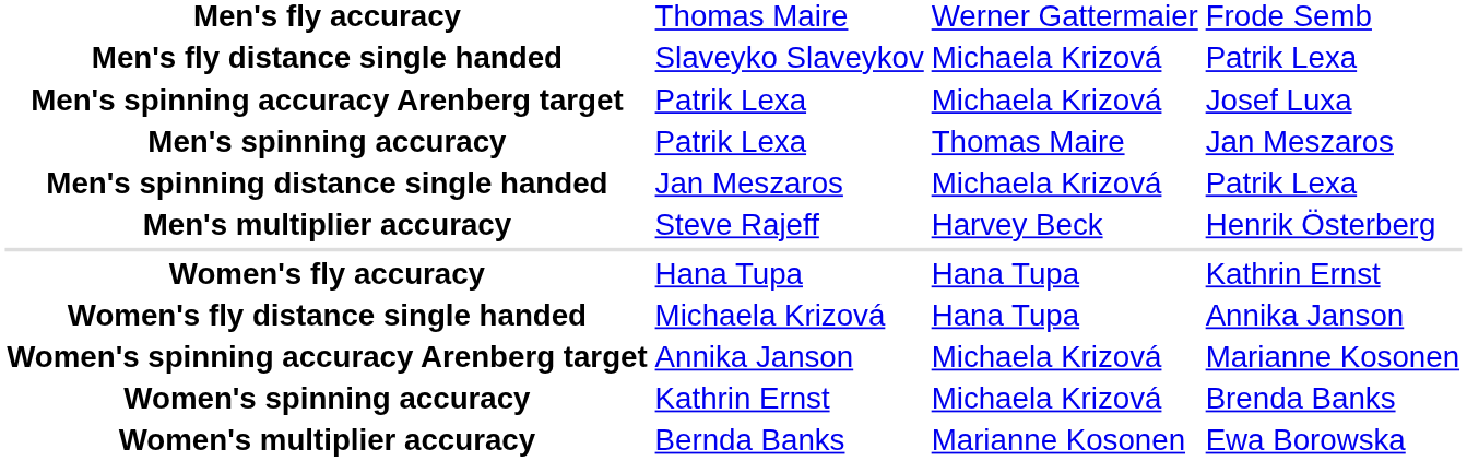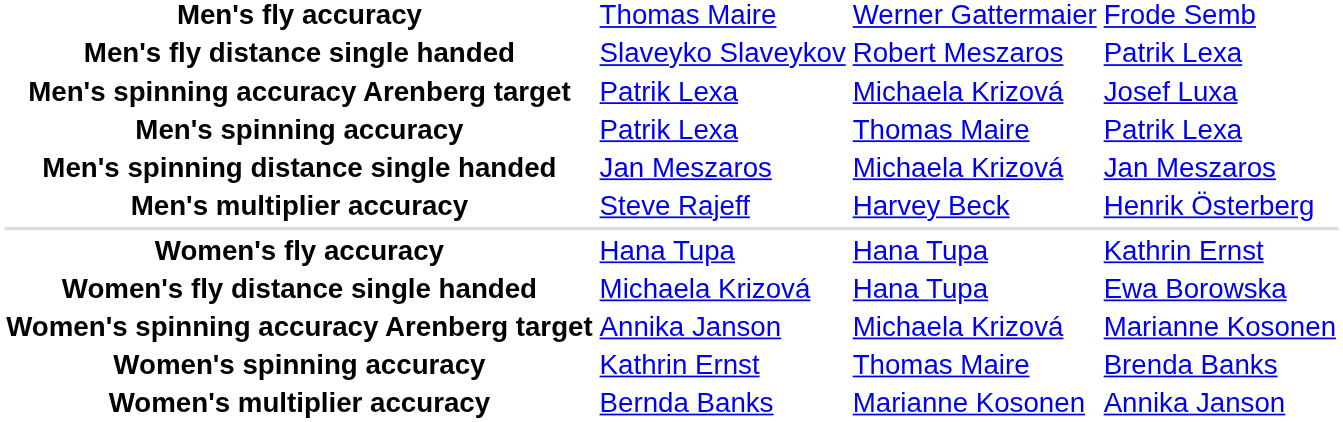Men's fly distance single handed | column 3: Michaela Krizová -> Robert Meszaros
Men's spinning accuracy | column 4: Jan Meszaros -> Patrik Lexa
Men's spinning distance single handed | column 4: Patrik Lexa -> Jan Meszaros
Women's fly distance single handed | column 4: Annika Janson -> Ewa Borowska
Women's spinning accuracy | column 3: Michaela Krizová -> Thomas Maire
Women's multiplier accuracy | column 4: Ewa Borowska -> Annika Janson
